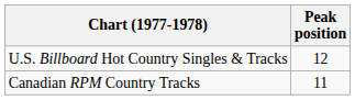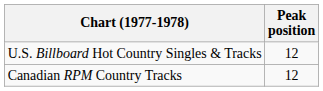Canadian RPM Country Tracks | Peak position: 11 -> 12
